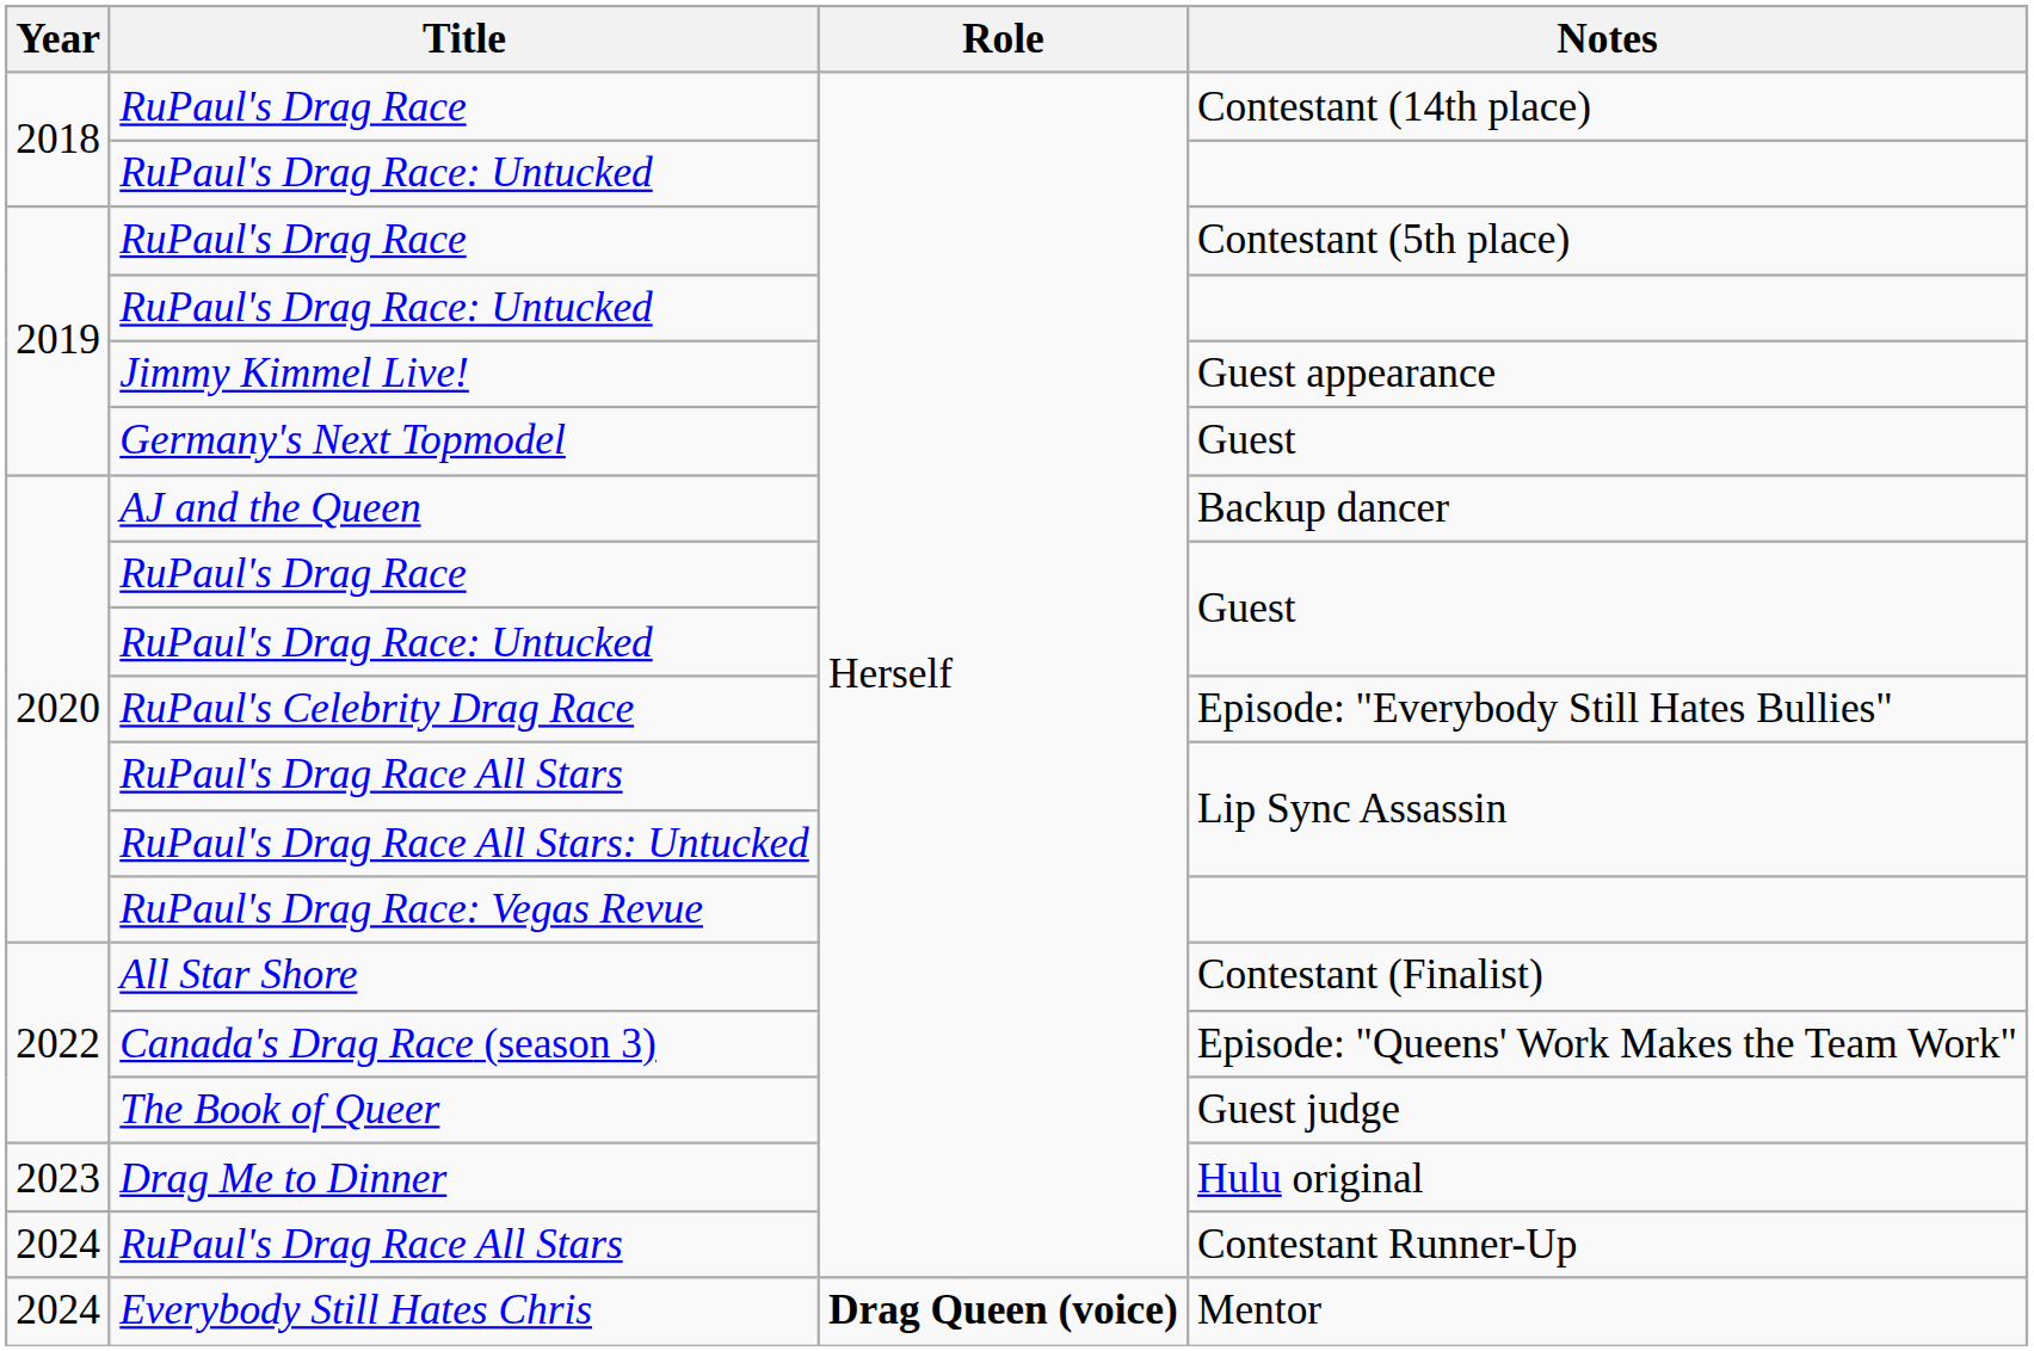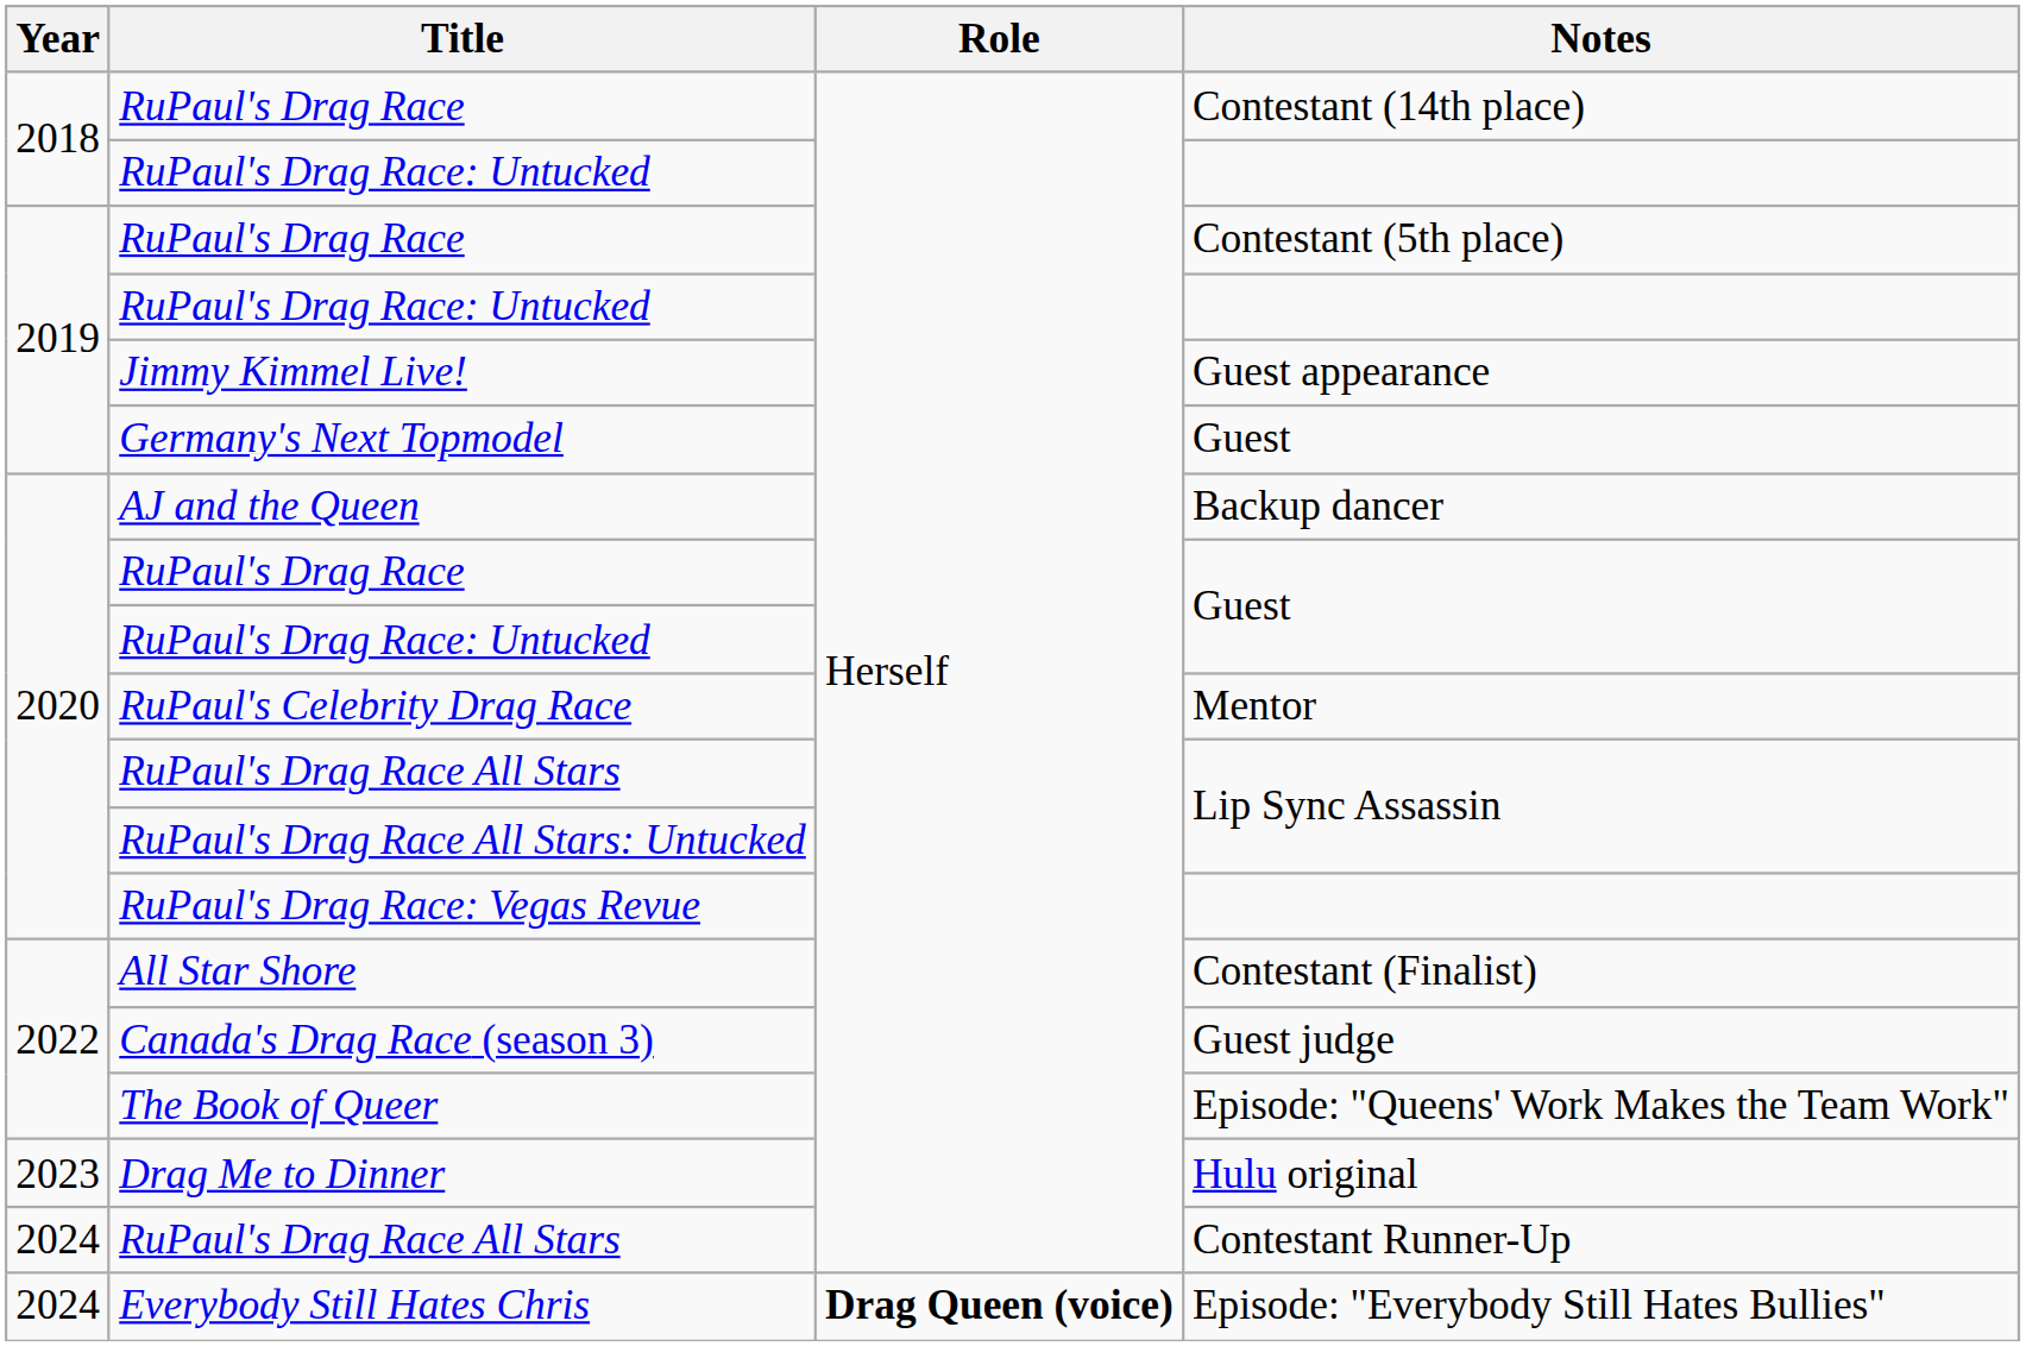RuPaul's Celebrity Drag Race | Notes: Episode: "Everybody Still Hates Bullies" -> Mentor
Canada's Drag Race (season 3) | Notes: Episode: "Queens' Work Makes the Team Work" -> Guest judge
The Book of Queer | Notes: Guest judge -> Episode: "Queens' Work Makes the Team Work"
Everybody Still Hates Chris | Notes: Mentor -> Episode: "Everybody Still Hates Bullies"
